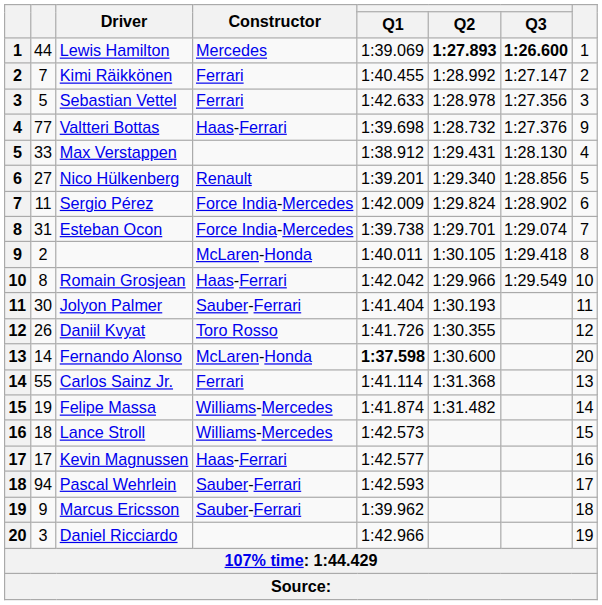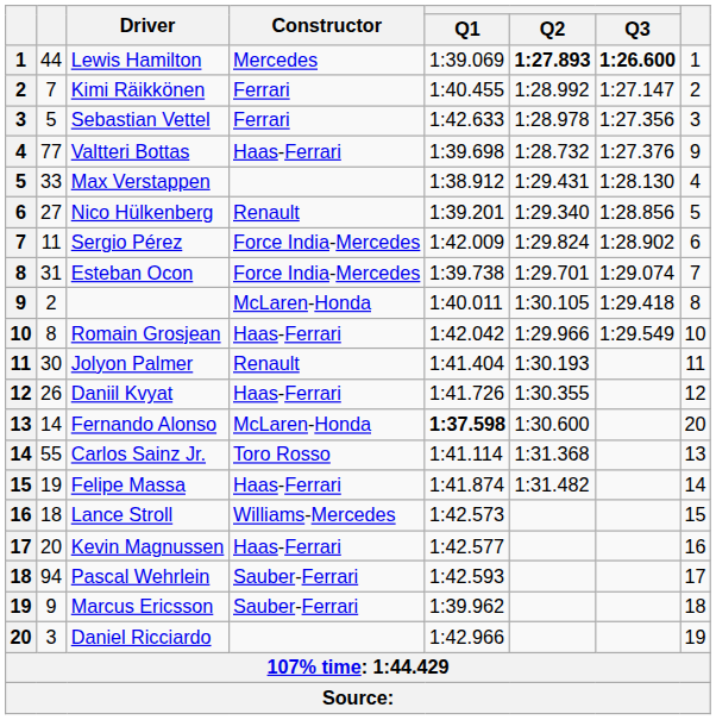Jolyon Palmer | Constructor: Sauber-Ferrari -> Renault
Daniil Kvyat | Constructor: Toro Rosso -> Haas-Ferrari
Carlos Sainz Jr. | Constructor: Ferrari -> Toro Rosso
Felipe Massa | Constructor: Williams-Mercedes -> Haas-Ferrari
Kevin Magnussen | column 2: 17 -> 20
